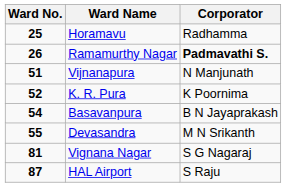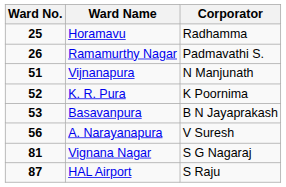Ramamurthy Nagar | Corporator: bold -> normal
Basavanpura | Ward No.: 54 -> 53
- row: 55 | Devasandra | M N Srikanth
+ row: 56 | A. Narayanapura | V Suresh
